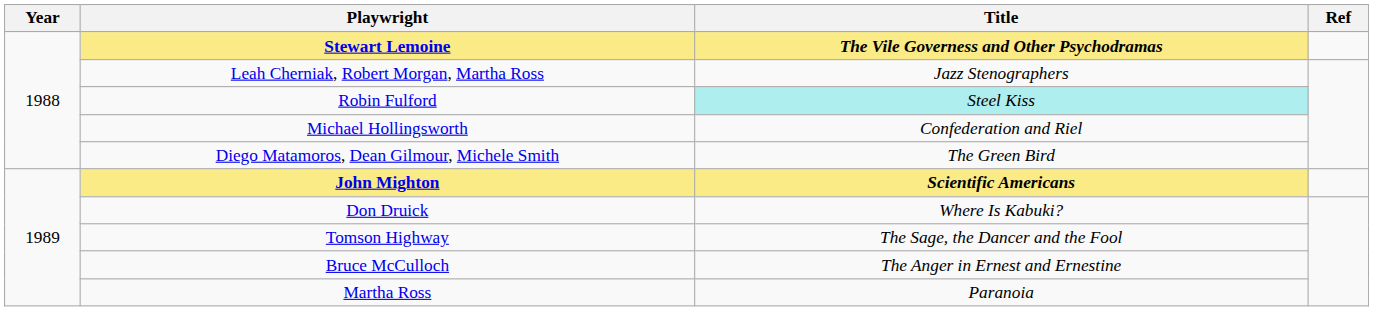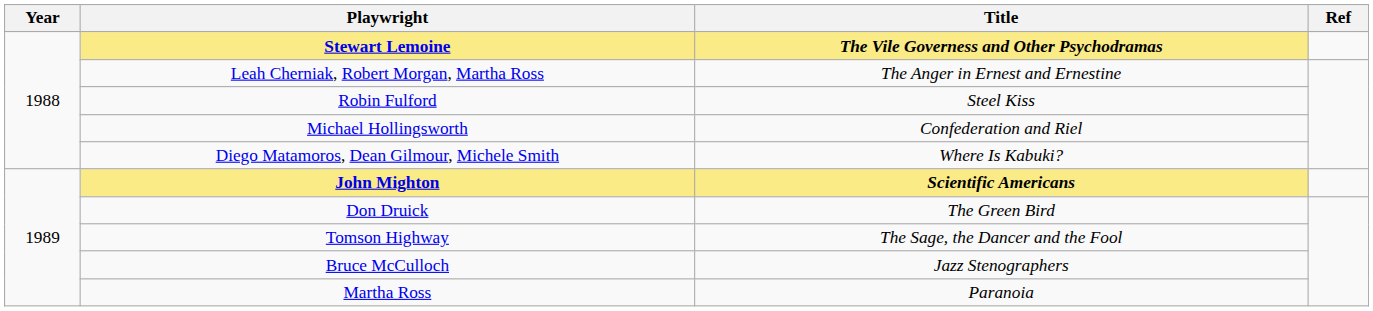Leah Cherniak, Robert Morgan, Martha Ross | Title: Jazz Stenographers -> The Anger in Ernest and Ernestine
Robin Fulford | Title: paleturquoise background -> no background
Diego Matamoros, Dean Gilmour, Michele Smith | Title: The Green Bird -> Where Is Kabuki?
Don Druick | Title: Where Is Kabuki? -> The Green Bird
Bruce McCulloch | Title: The Anger in Ernest and Ernestine -> Jazz Stenographers
